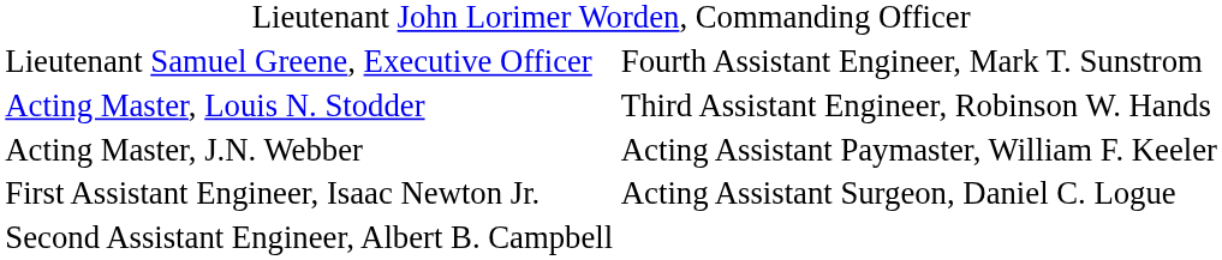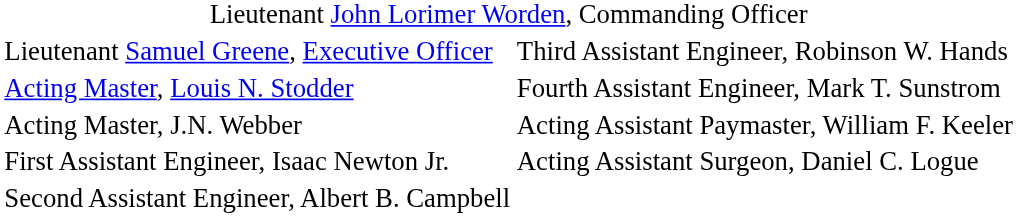Lieutenant Samuel Greene, Executive Officer | column 2: Fourth Assistant Engineer, Mark T. Sunstrom -> Third Assistant Engineer, Robinson W. Hands
Acting Master, Louis N. Stodder | column 2: Third Assistant Engineer, Robinson W. Hands -> Fourth Assistant Engineer, Mark T. Sunstrom
